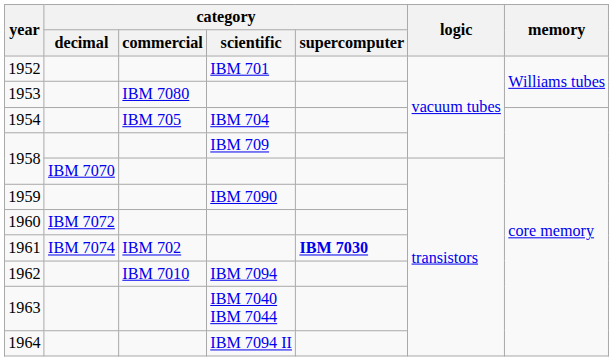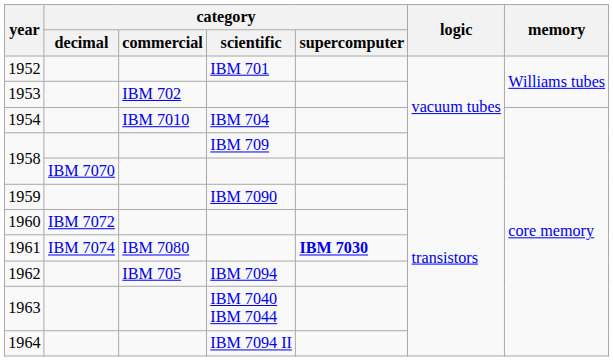1953 | category / commercial: IBM 7080 -> IBM 702
1954 | category / commercial: IBM 705 -> IBM 7010
1961 | category / commercial: IBM 702 -> IBM 7080
1962 | category / commercial: IBM 7010 -> IBM 705
